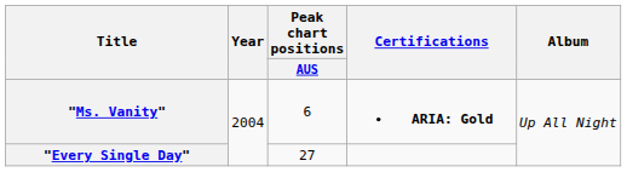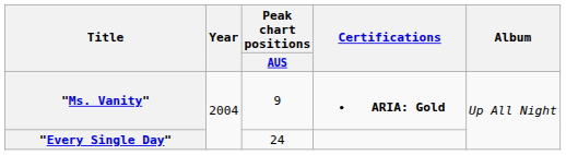"Ms. Vanity" | Peak chart positions / AUS: 6 -> 9
"Every Single Day" | Peak chart positions / AUS: 27 -> 24
